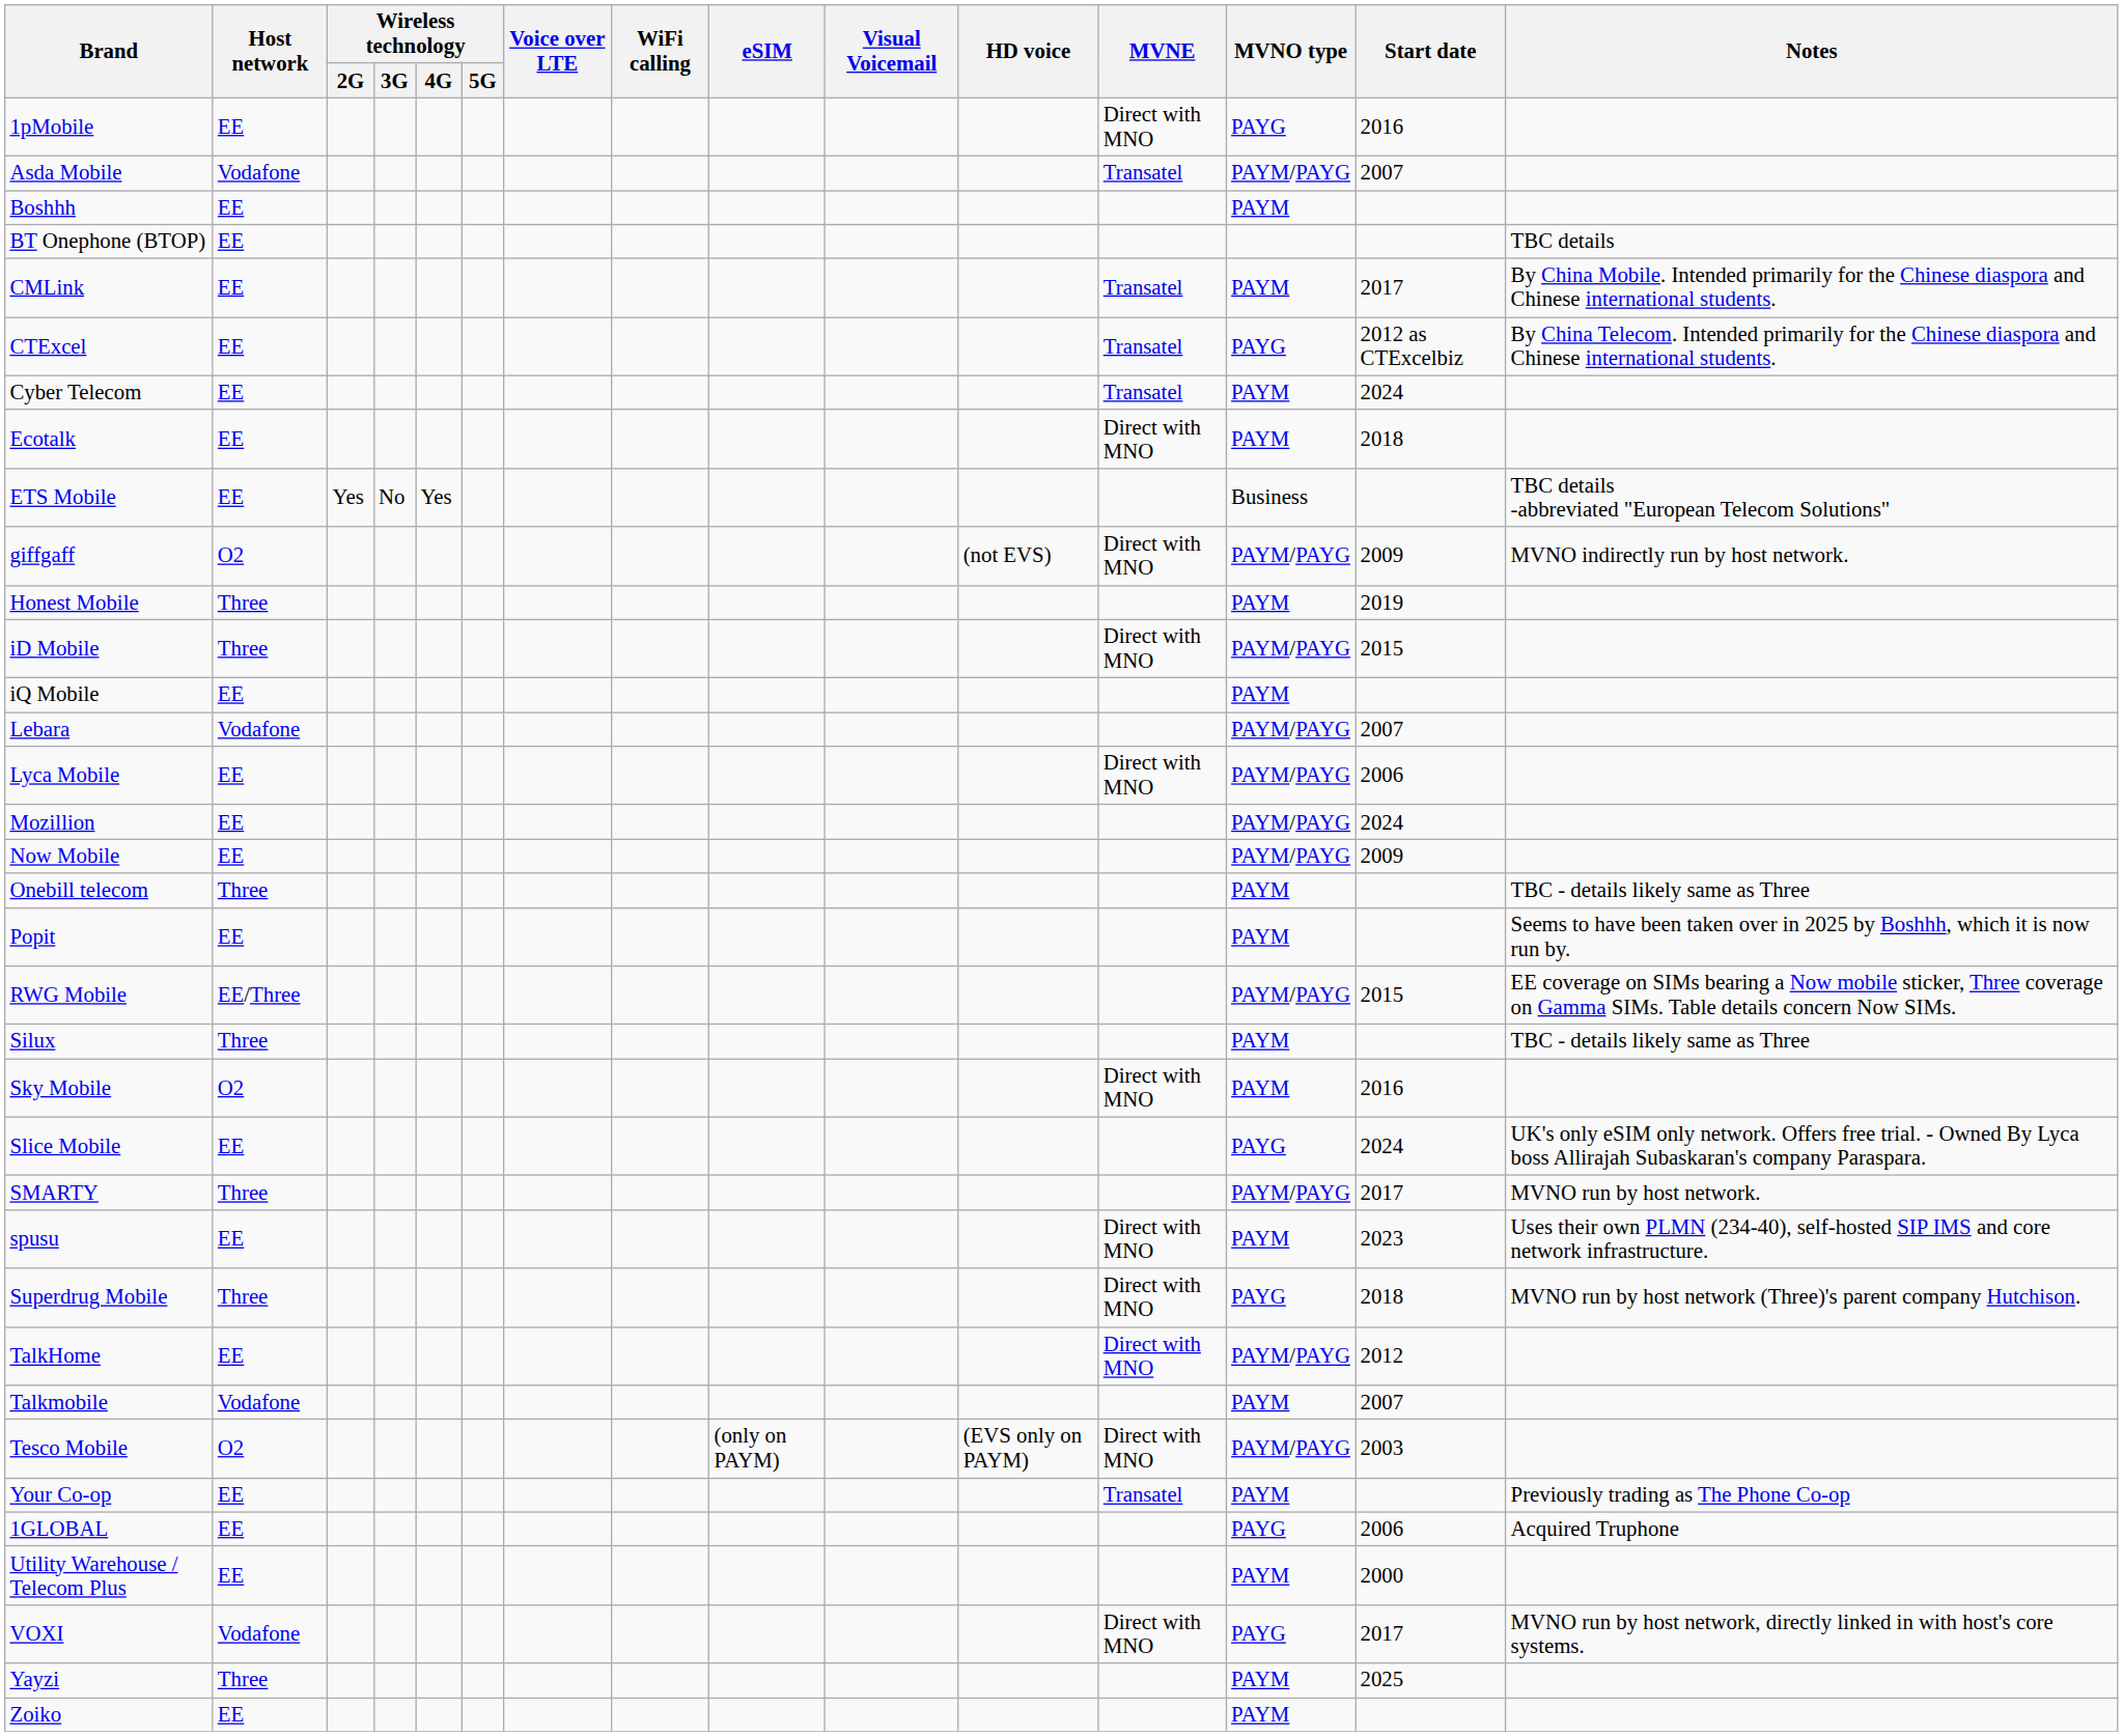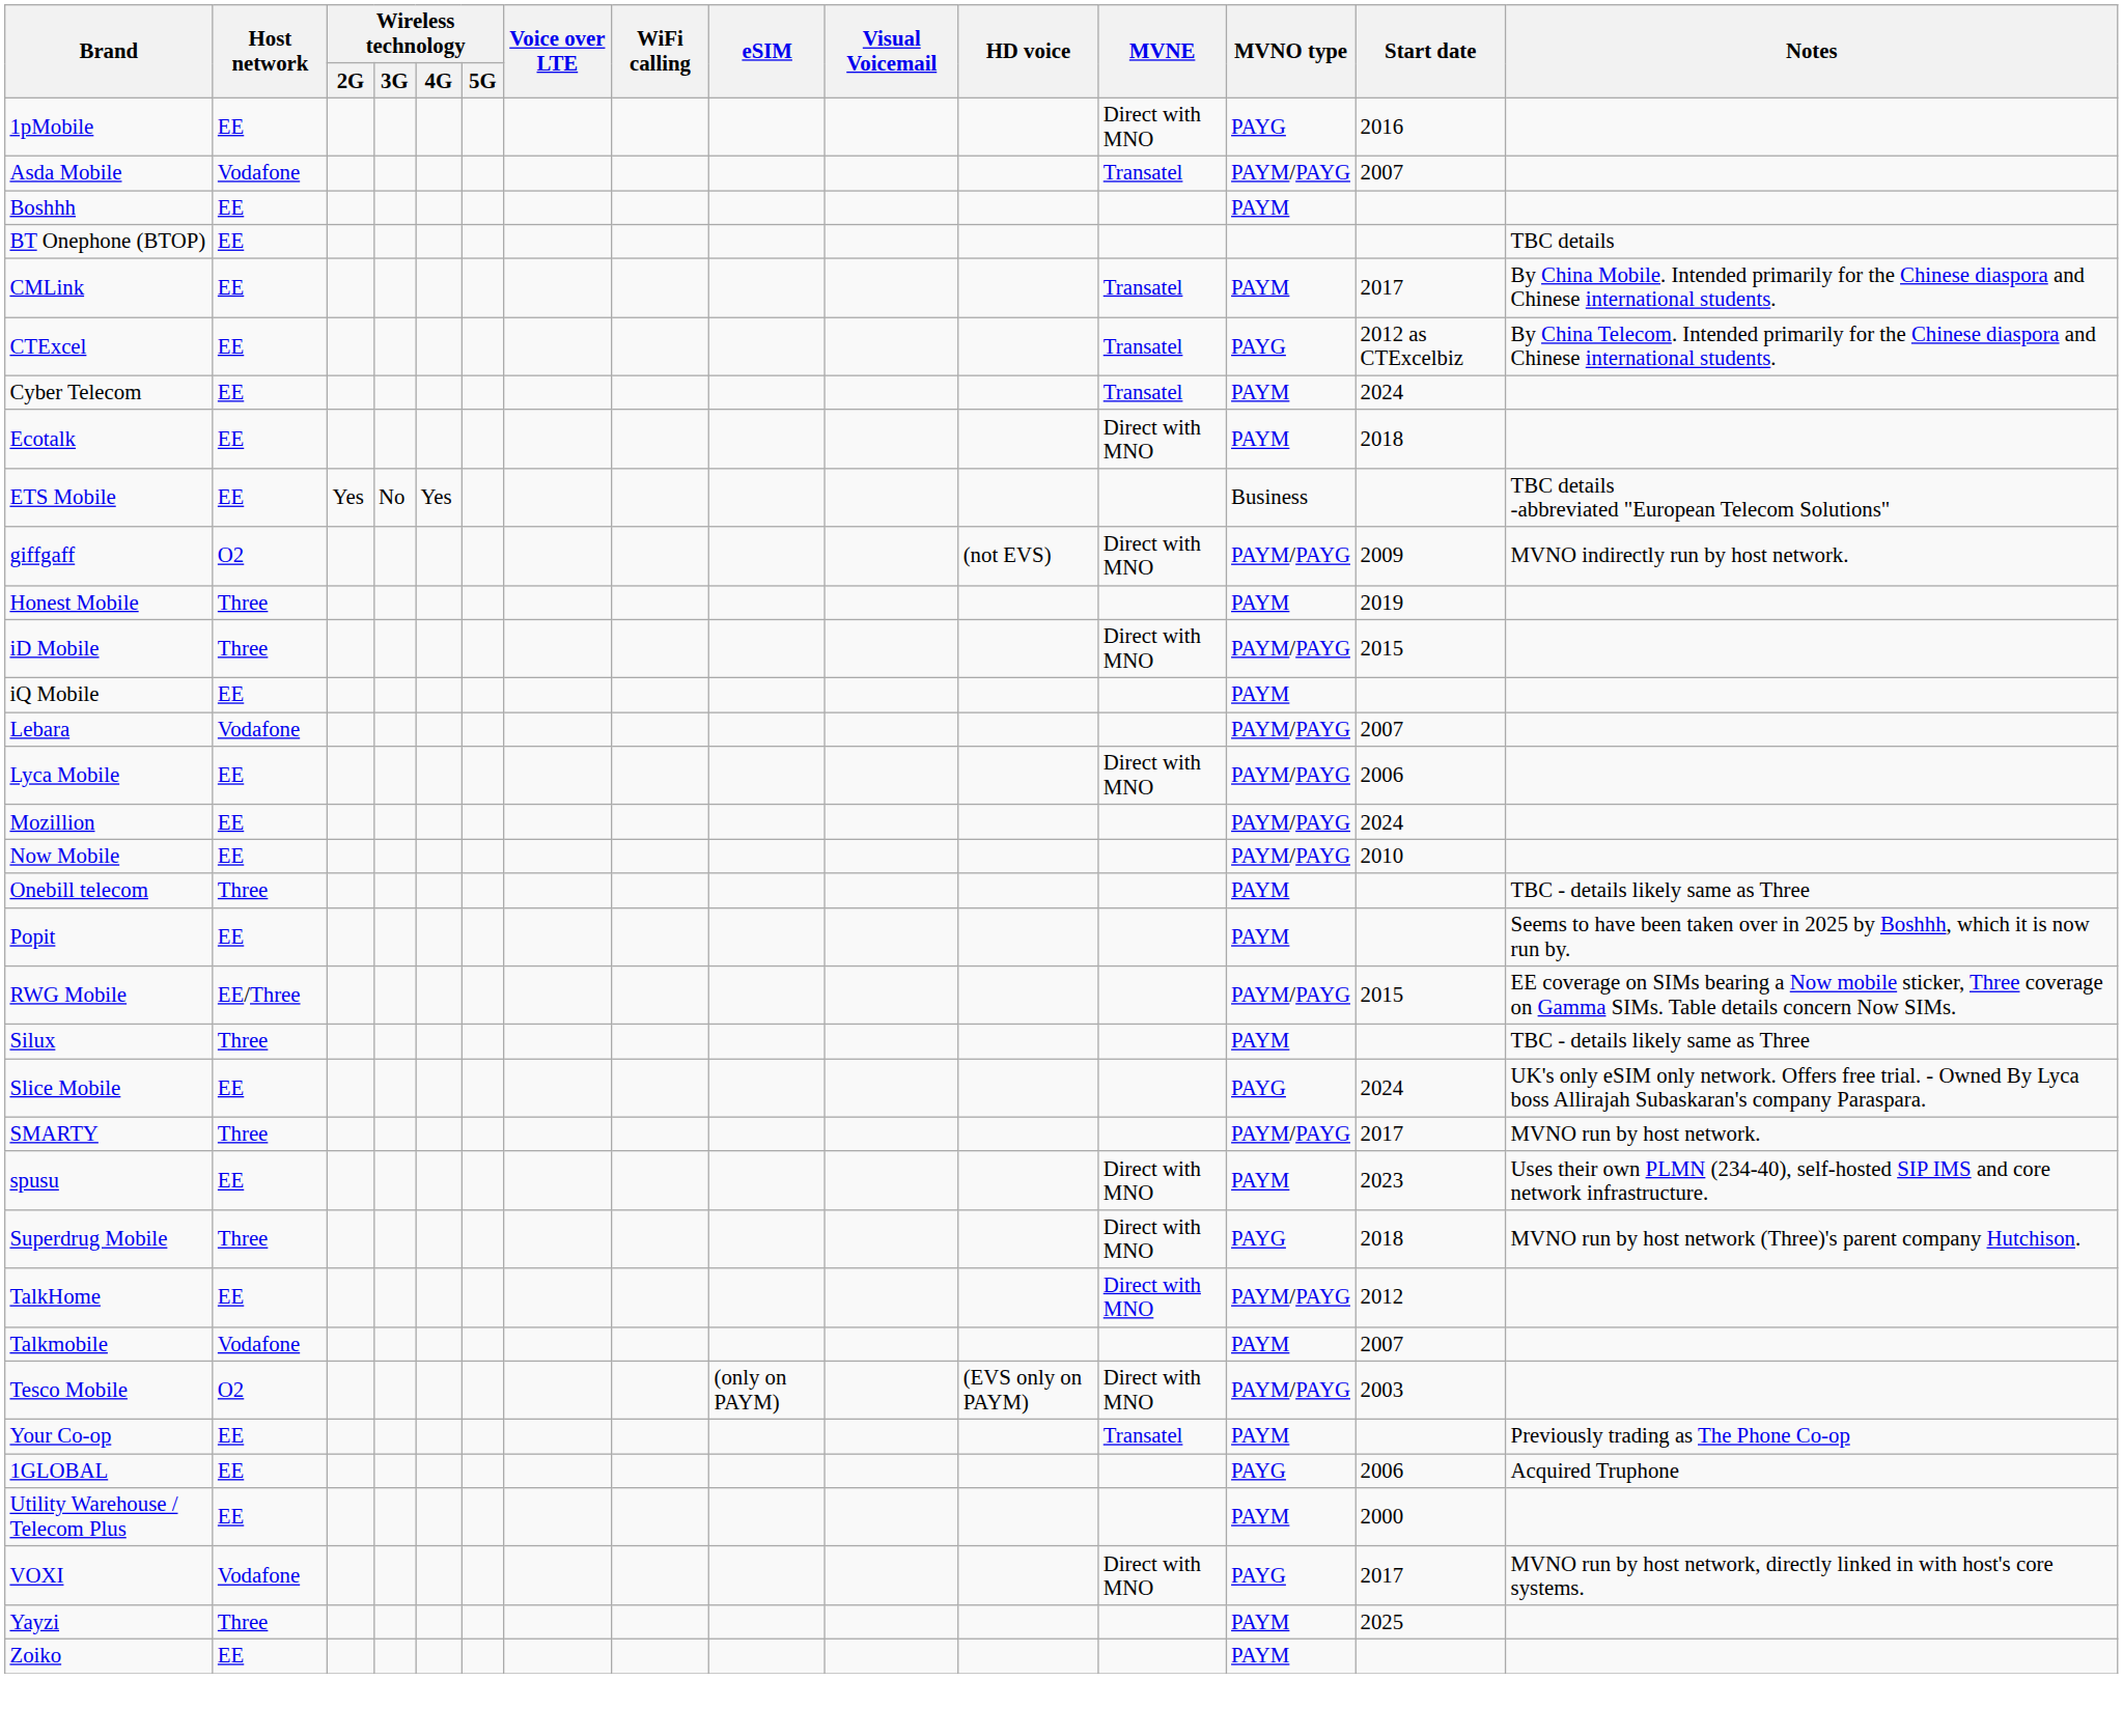Now Mobile | Start date: 2009 -> 2010
- row: Sky Mobile | O2 | Direct with MNO | PAYM | 2016
